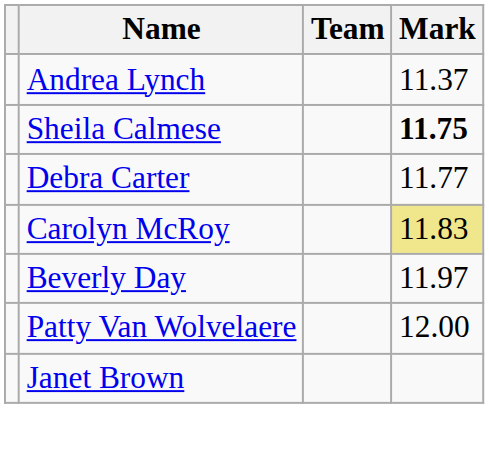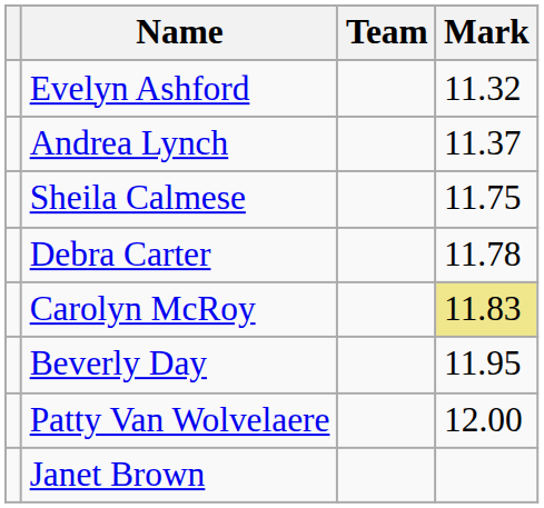+ row: Evelyn Ashford | 11.32
Sheila Calmese | Mark: bold -> normal
Debra Carter | Mark: 11.77 -> 11.78
Beverly Day | Mark: 11.97 -> 11.95
